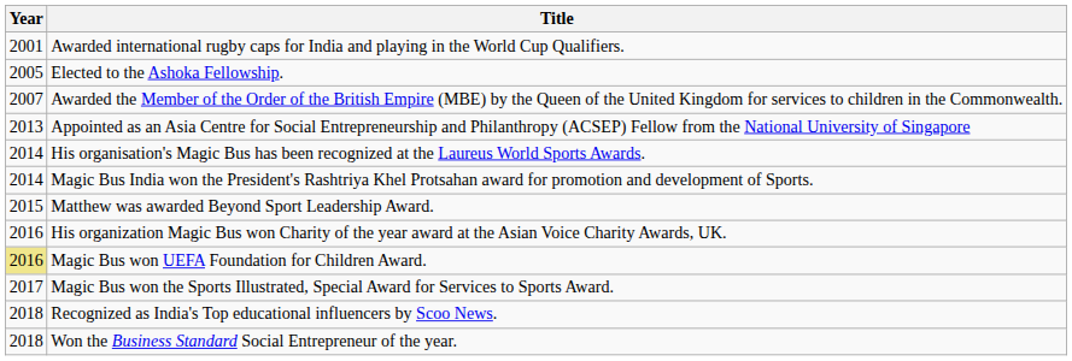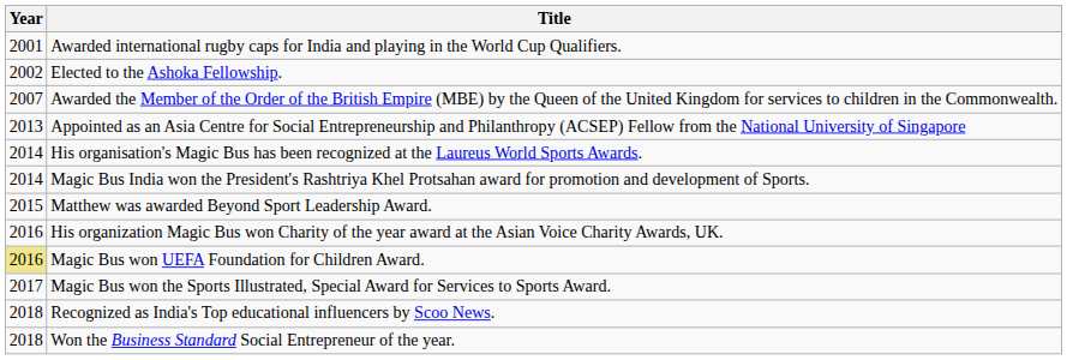Elected to the Ashoka Fellowship. | Year: 2005 -> 2002
